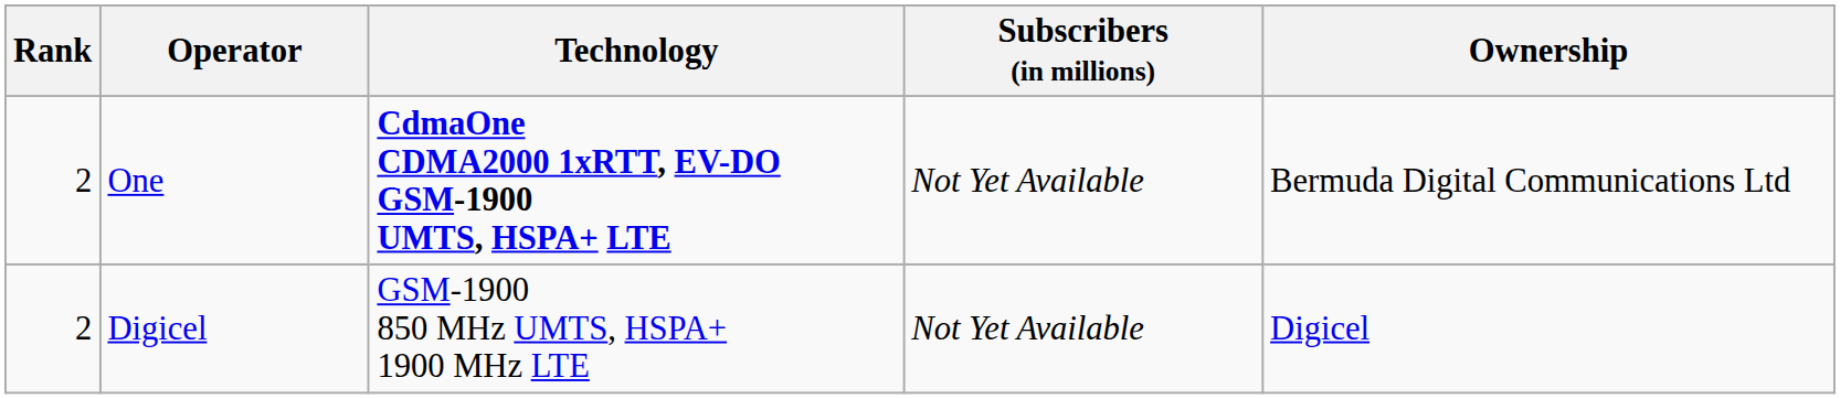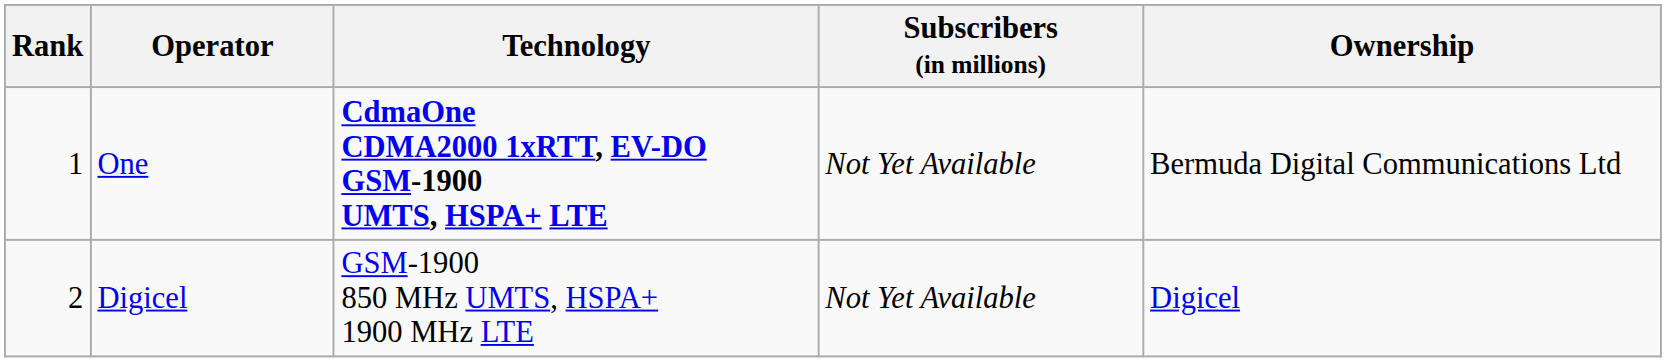One | Rank: 2 -> 1
